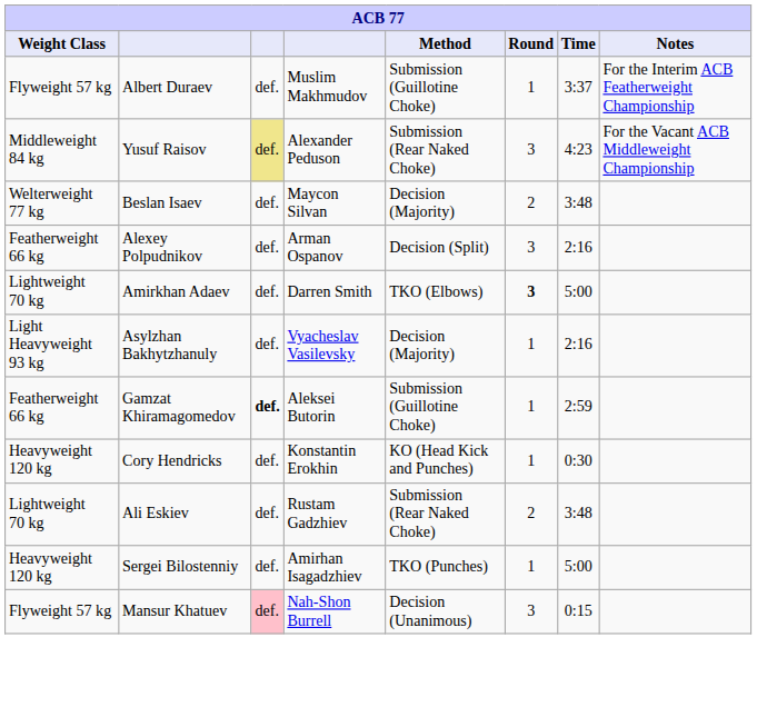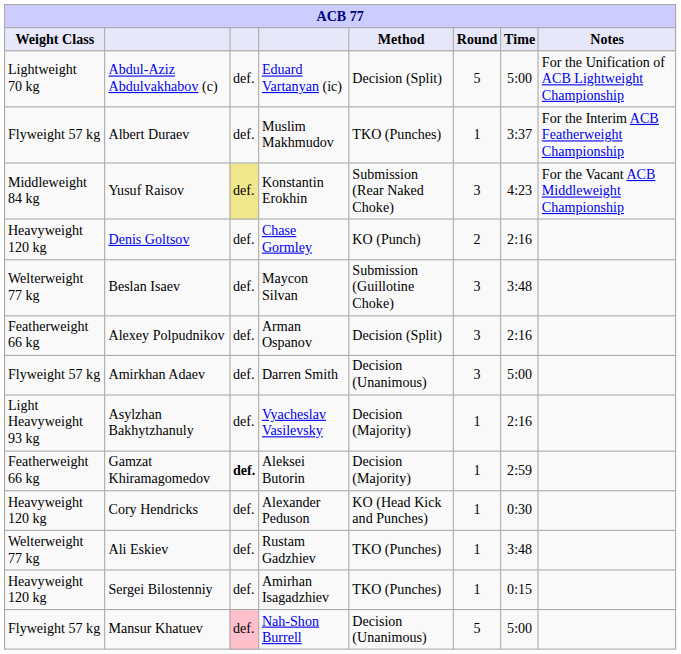+ row: Lightweight 70 kg | Abdul-Aziz Abdulvakhabov (c) | def. | Eduard Vartanyan (ic) | Decision (Split) | 5 | 5:00 | For the Unification of ACB Lightweight Championship
Albert Duraev | Method: Submission (Guillotine Choke) -> TKO (Punches)
Yusuf Raisov | column 4: Alexander Peduson -> Konstantin Erokhin
+ row: Heavyweight 120 kg | Denis Goltsov | def. | Chase Gormley | KO (Punch) | 2 | 2:16
Beslan Isaev | Method: Decision (Majority) -> Submission (Guillotine Choke)
Beslan Isaev | Round: 2 -> 3
Amirkhan Adaev | Weight Class: Lightweight 70 kg -> Flyweight 57 kg
Amirkhan Adaev | Method: TKO (Elbows) -> Decision (Unanimous)
Amirkhan Adaev | Round: bold -> normal
Gamzat Khiramagomedov | Method: Submission (Guillotine Choke) -> Decision (Majority)
Cory Hendricks | column 4: Konstantin Erokhin -> Alexander Peduson
Ali Eskiev | Weight Class: Lightweight 70 kg -> Welterweight 77 kg
Ali Eskiev | Method: Submission (Rear Naked Choke) -> TKO (Punches)
Ali Eskiev | Round: 2 -> 1
Sergei Bilostenniy | Time: 5:00 -> 0:15
Mansur Khatuev | Round: 3 -> 5
Mansur Khatuev | Time: 0:15 -> 5:00
